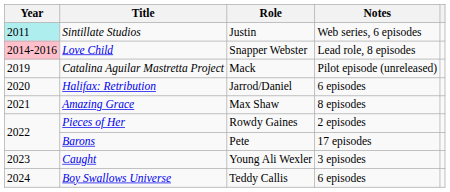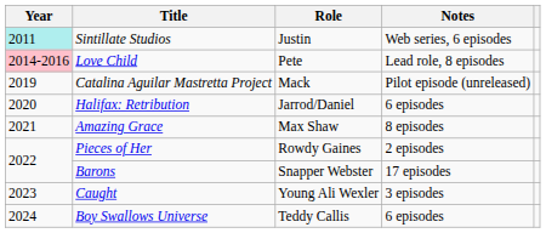Love Child | Role: Snapper Webster -> Pete
Barons | Role: Pete -> Snapper Webster
